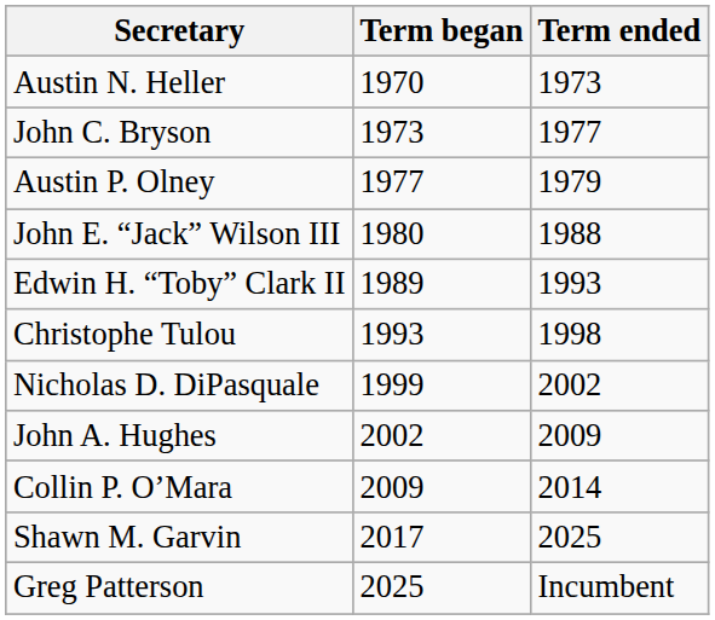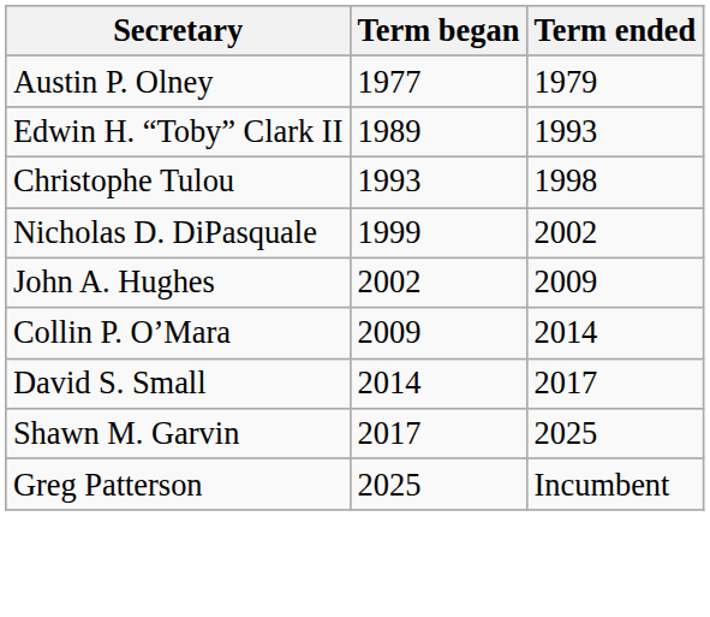- row: Austin N. Heller | 1970 | 1973
- row: John C. Bryson | 1973 | 1977
- row: John E. “Jack” Wilson III | 1980 | 1988
+ row: David S. Small | 2014 | 2017
